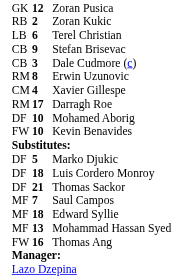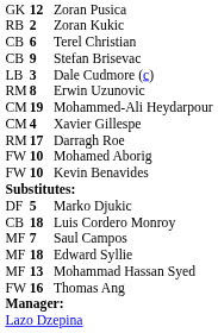Terel Christian | column 1: LB -> CB
Dale Cudmore (c) | column 1: CB -> LB
+ row: CM | 19 | Mohammed-Ali Heydarpour
Mohamed Aborig | column 1: DF -> FW
Luis Cordero Monroy | column 1: DF -> CB
- row: DF | 21 | Thomas Sackor
